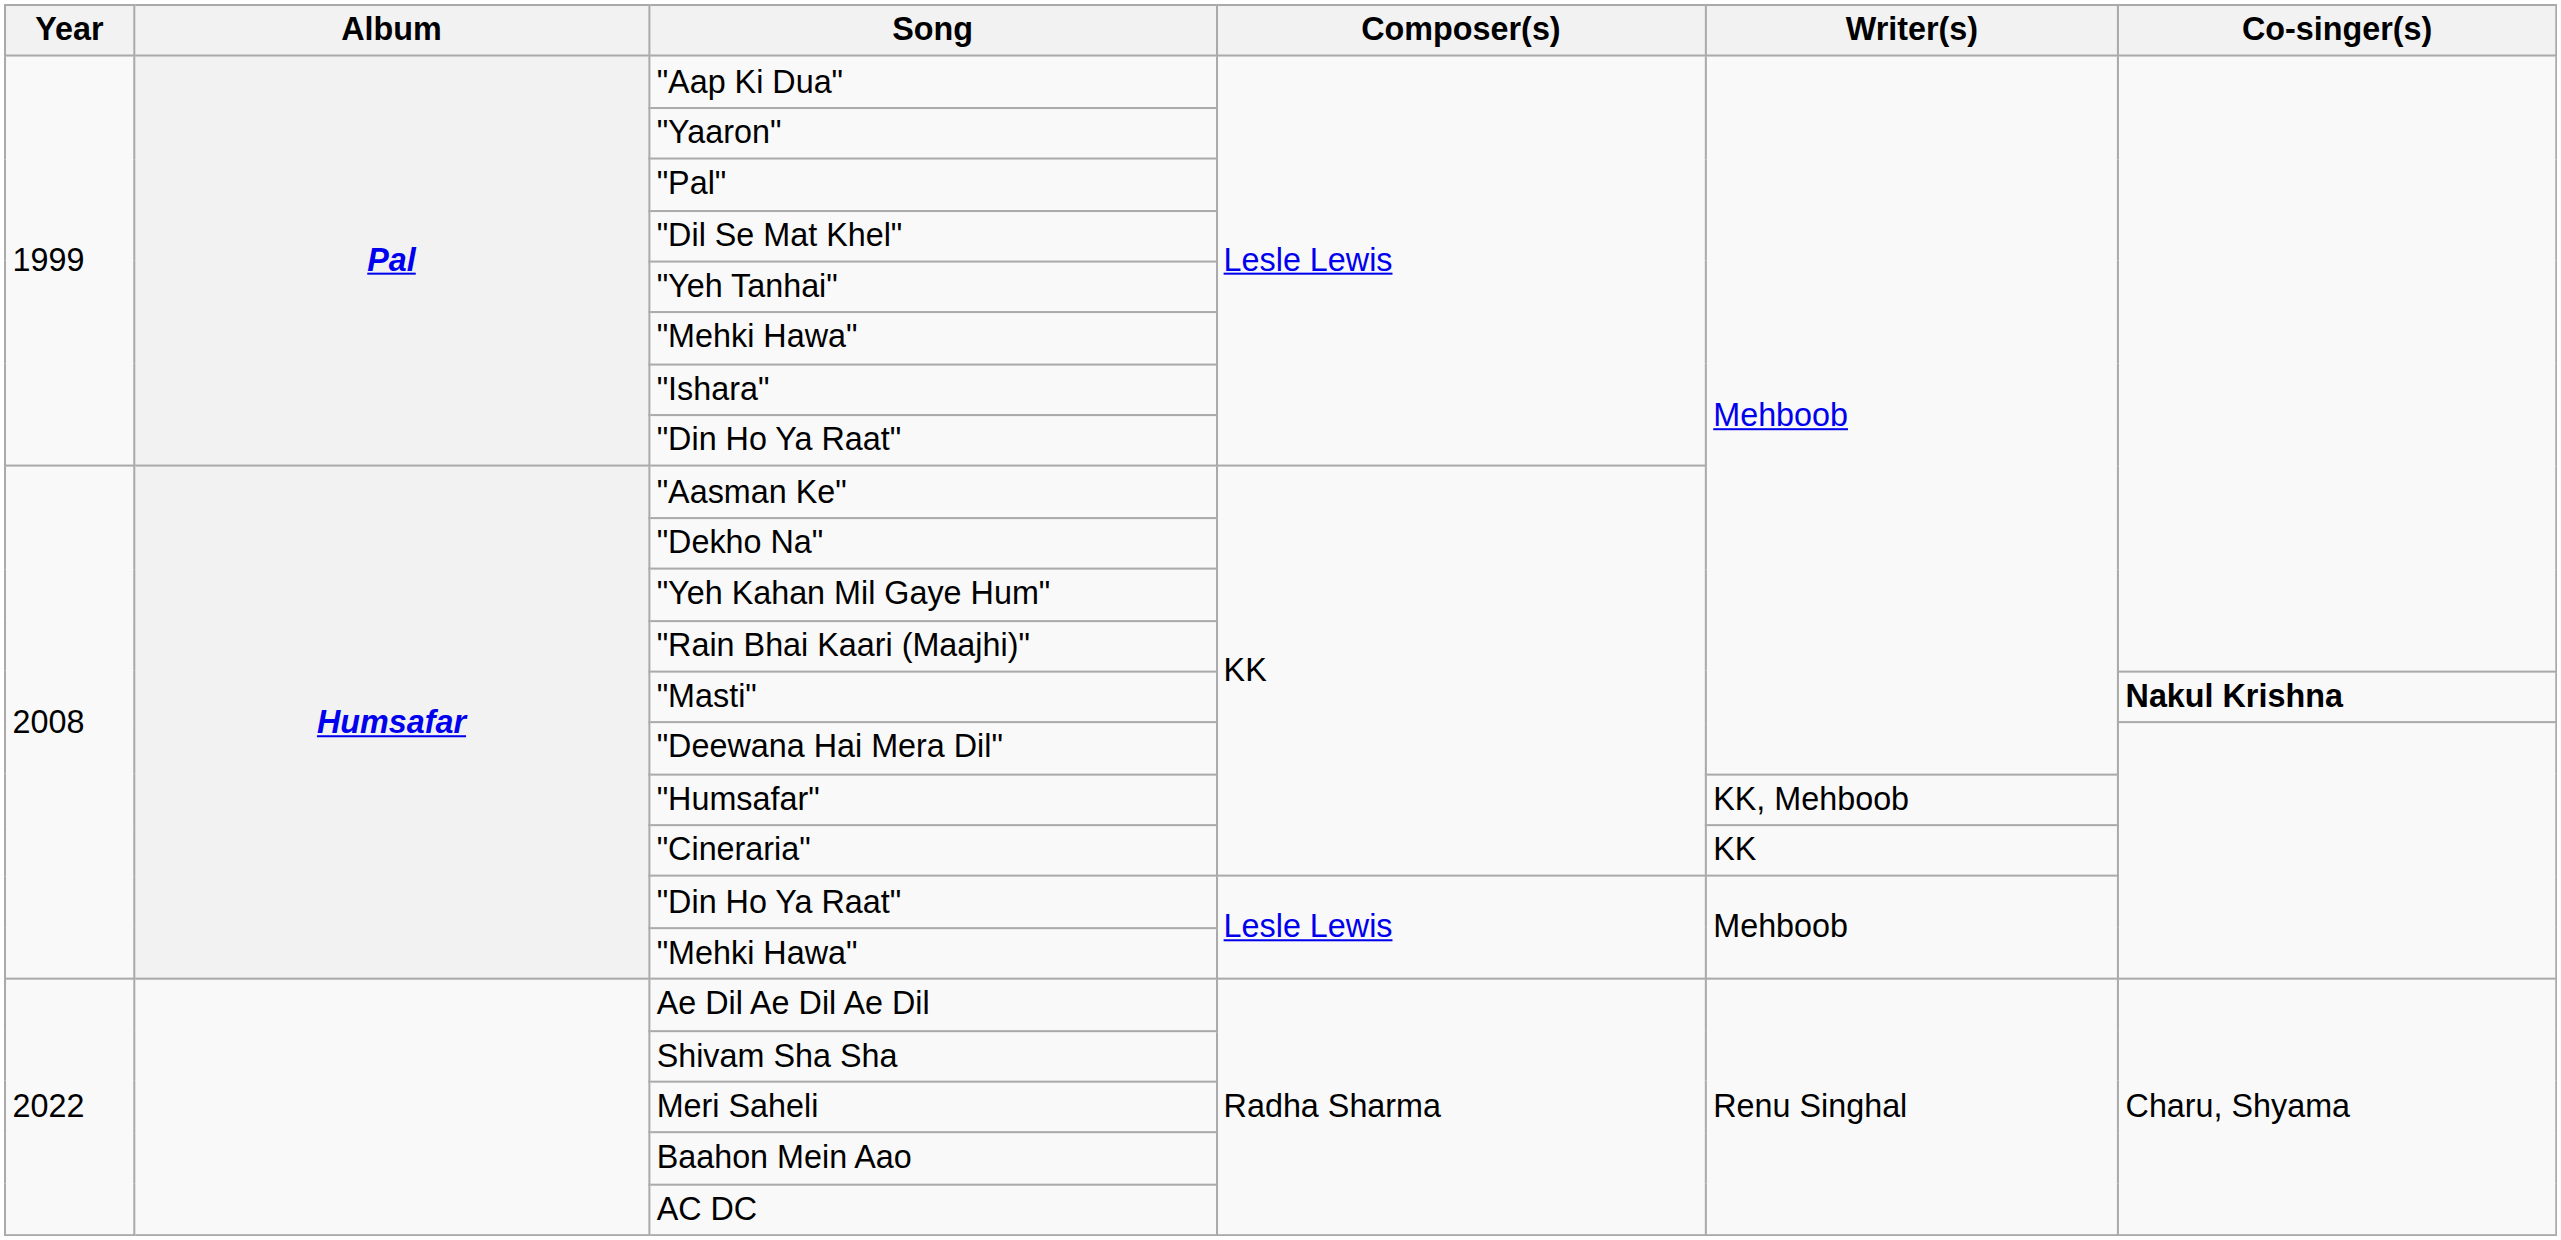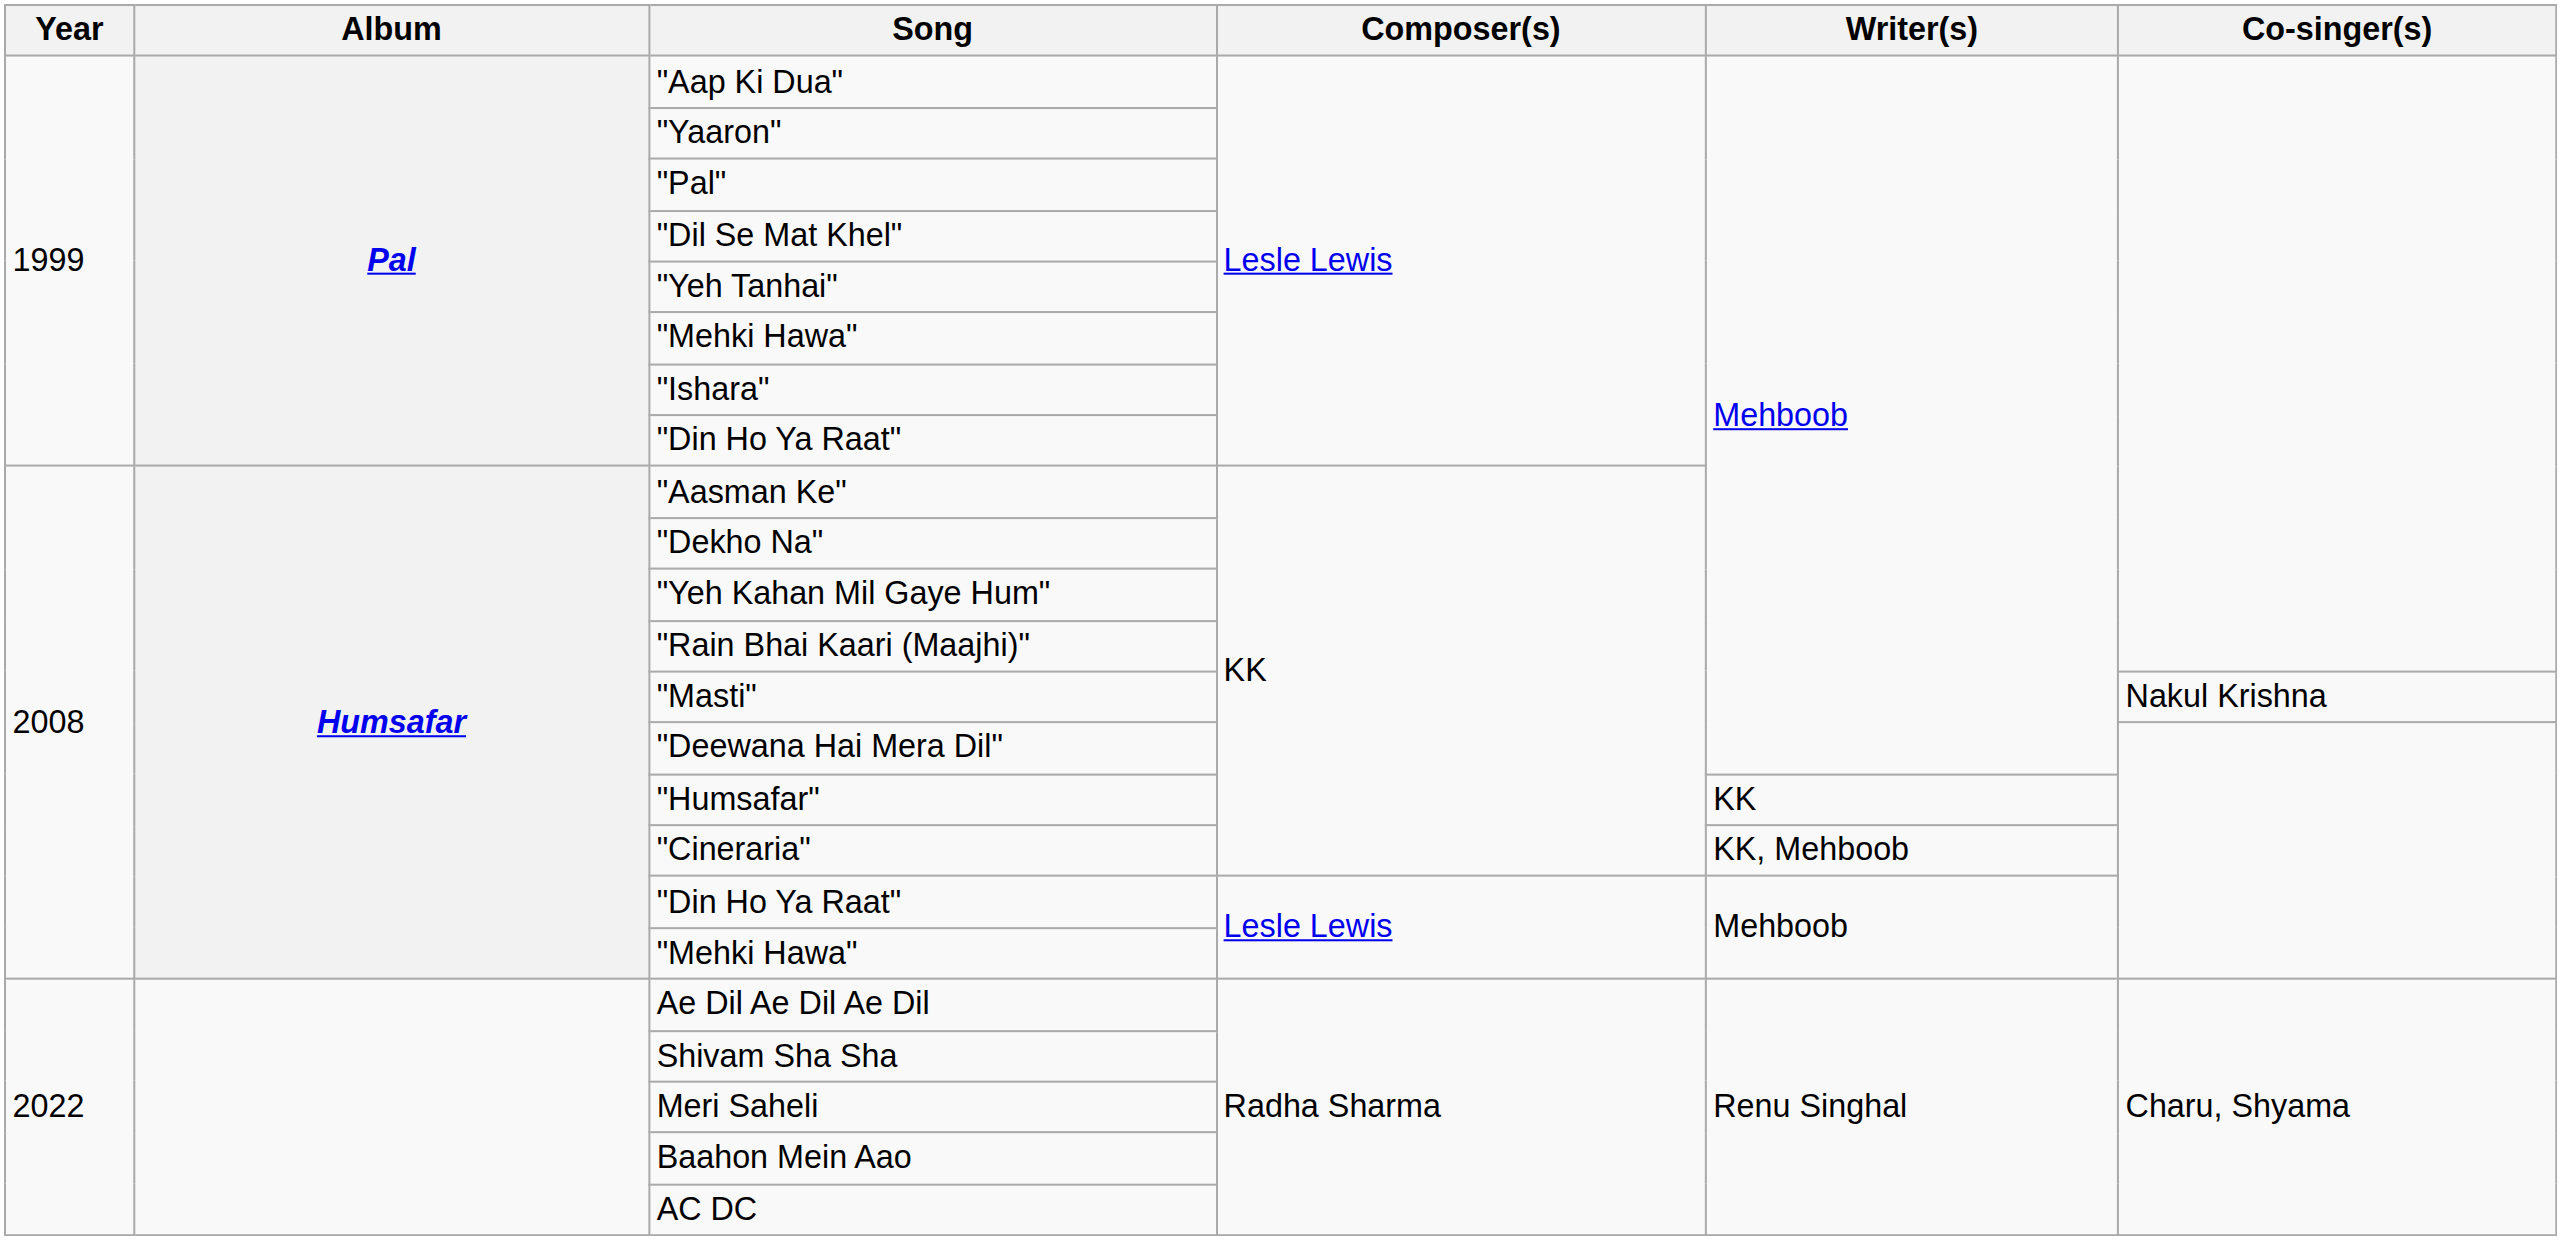"Masti" | Co-singer(s): bold -> normal
"Humsafar" | Writer(s): KK, Mehboob -> KK
"Cineraria" | Writer(s): KK -> KK, Mehboob
